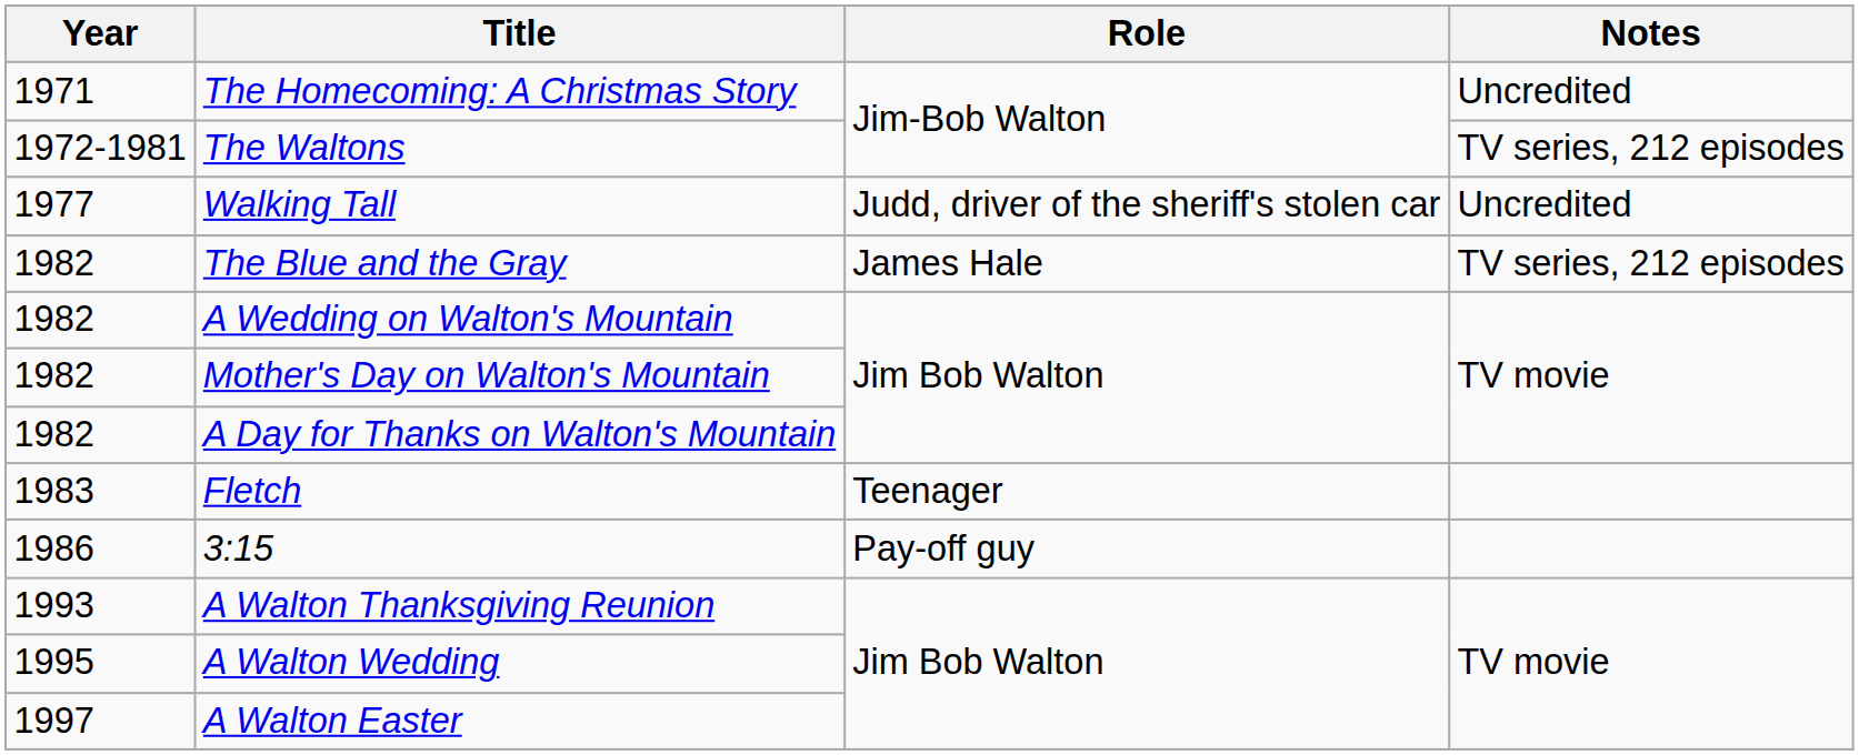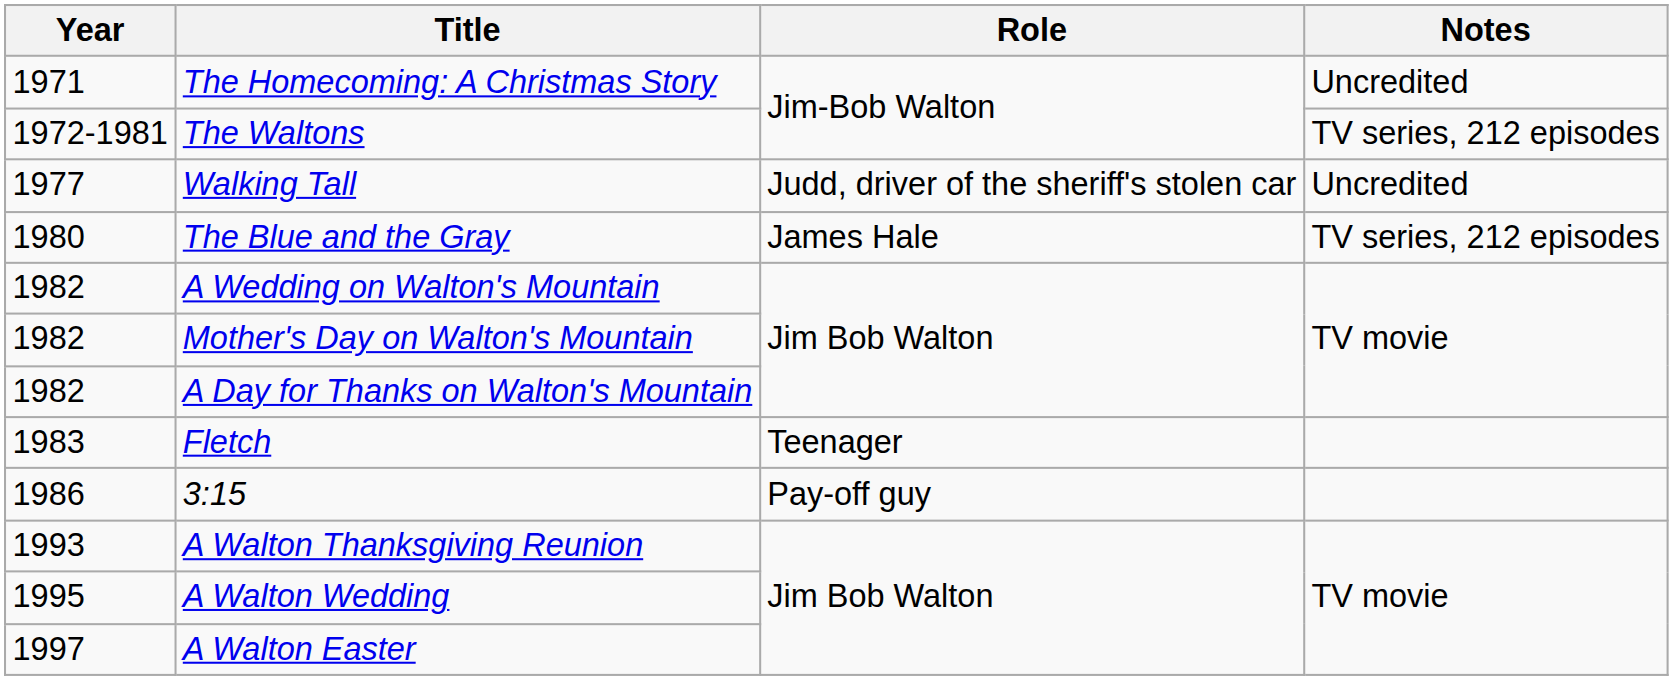The Blue and the Gray | Year: 1982 -> 1980
